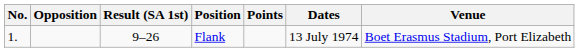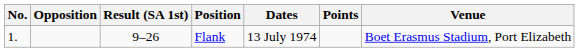columns swapped: Points <-> Dates
